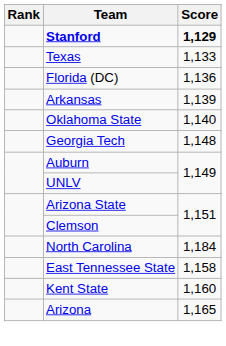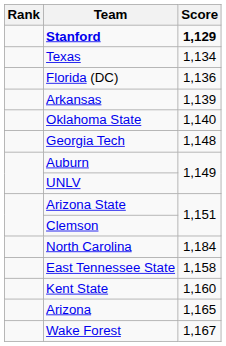Texas | Score: 1,133 -> 1,134
+ row: Wake Forest | 1,167
